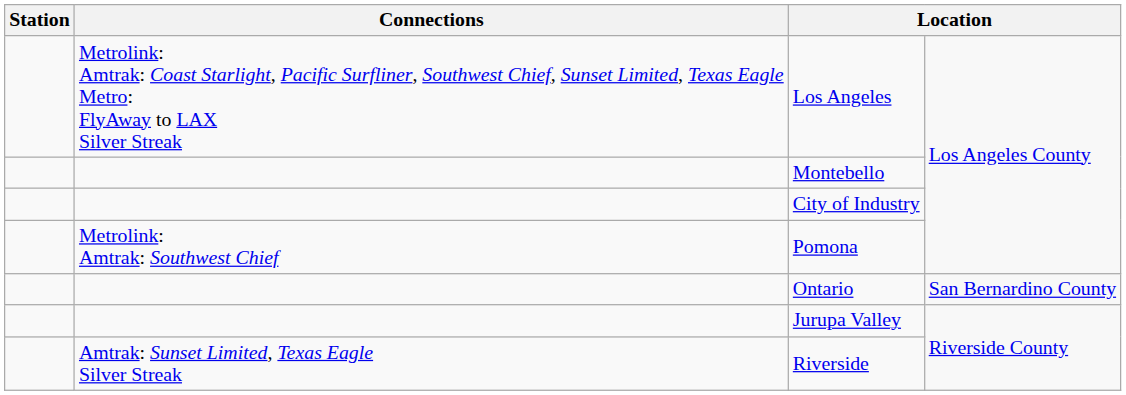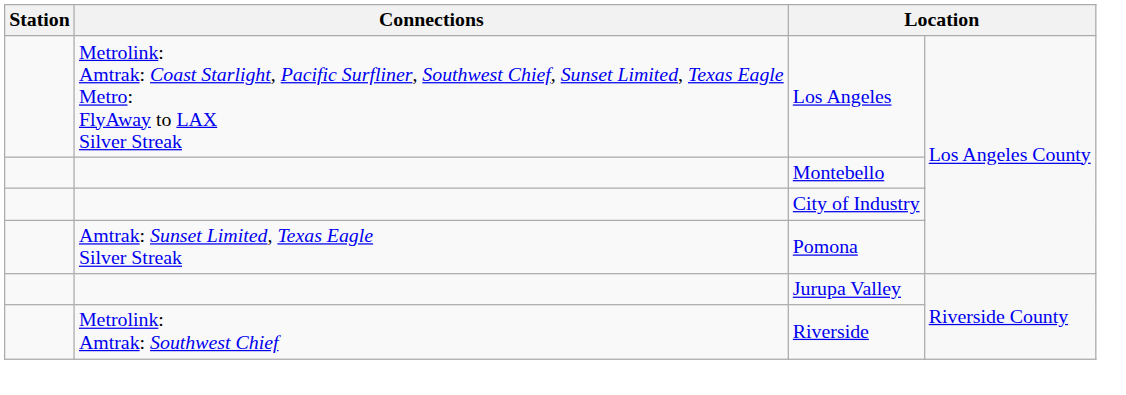Pomona | Connections: Metrolink: Amtrak: Southwest Chief -> Amtrak: Sunset Limited, Texas Eagle Silver Streak
- row: Ontario | San Bernardino County
Riverside | Connections: Amtrak: Sunset Limited, Texas Eagle Silver Streak -> Metrolink: Amtrak: Southwest Chief
